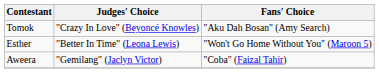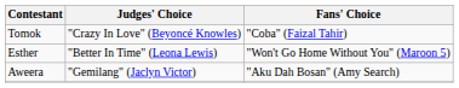Tomok | Fans' Choice: "Aku Dah Bosan" (Amy Search) -> "Coba" (Faizal Tahir)
Aweera | Fans' Choice: "Coba" (Faizal Tahir) -> "Aku Dah Bosan" (Amy Search)
